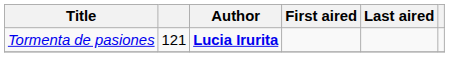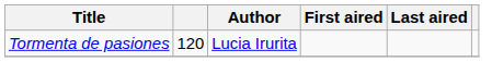Tormenta de pasiones | column 2: 121 -> 120
Tormenta de pasiones | Author: bold -> normal
